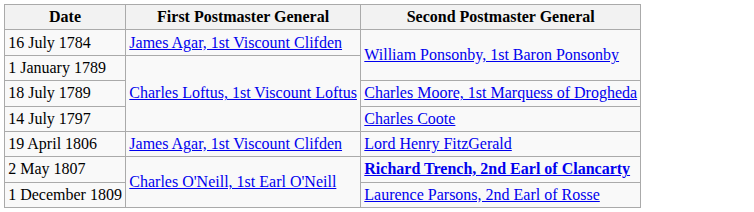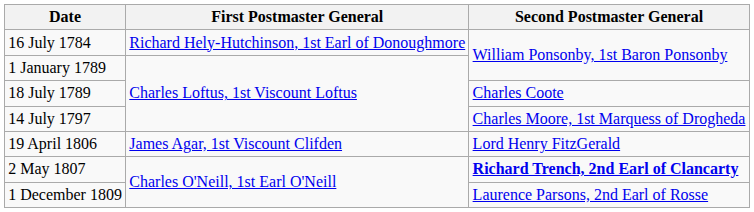16 July 1784 | First Postmaster General: James Agar, 1st Viscount Clifden -> Richard Hely-Hutchinson, 1st Earl of Donoughmore
18 July 1789 | Second Postmaster General: Charles Moore, 1st Marquess of Drogheda -> Charles Coote
14 July 1797 | Second Postmaster General: Charles Coote -> Charles Moore, 1st Marquess of Drogheda
